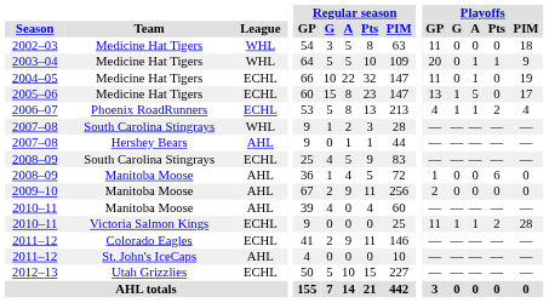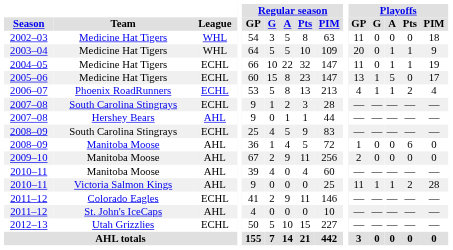2004–05 | Playoffs / Pts: 0 -> 1
2007–08 / South Carolina Stingrays | League: WHL -> ECHL
2010–11 / Victoria Salmon Kings | League: ECHL -> AHL
